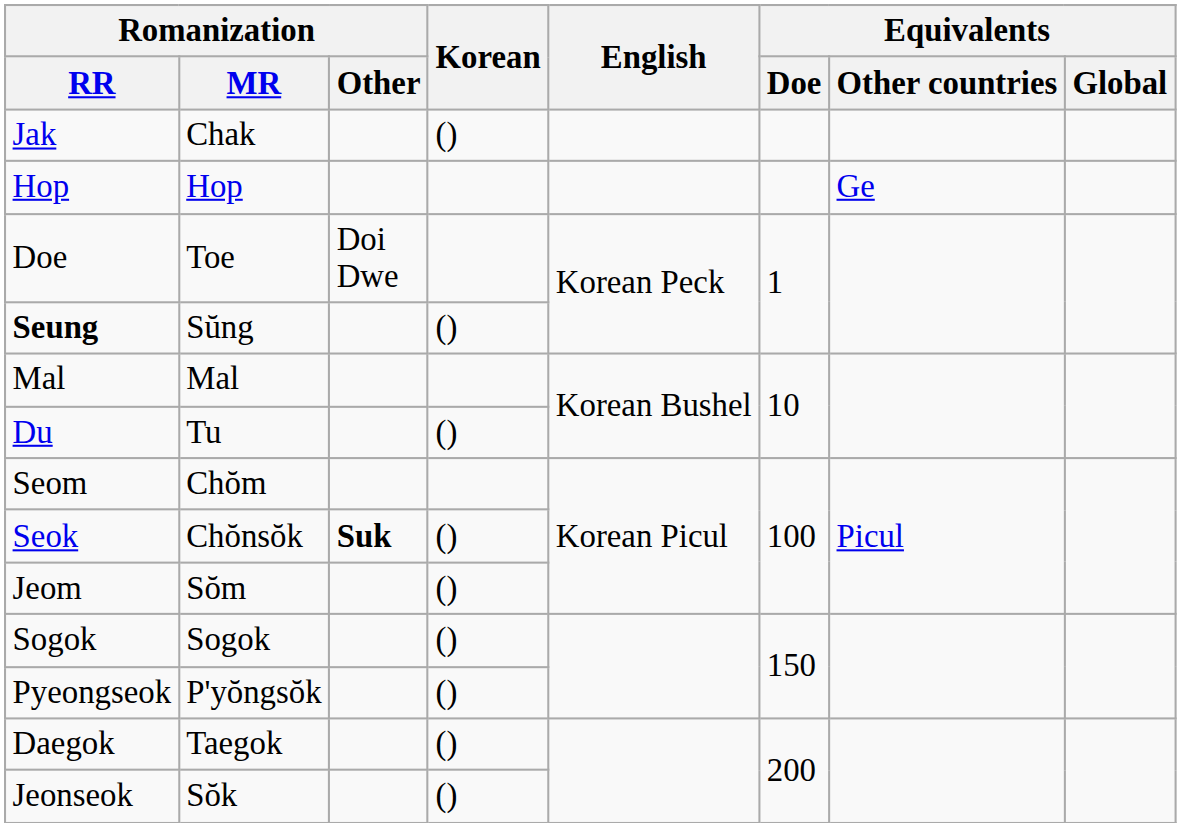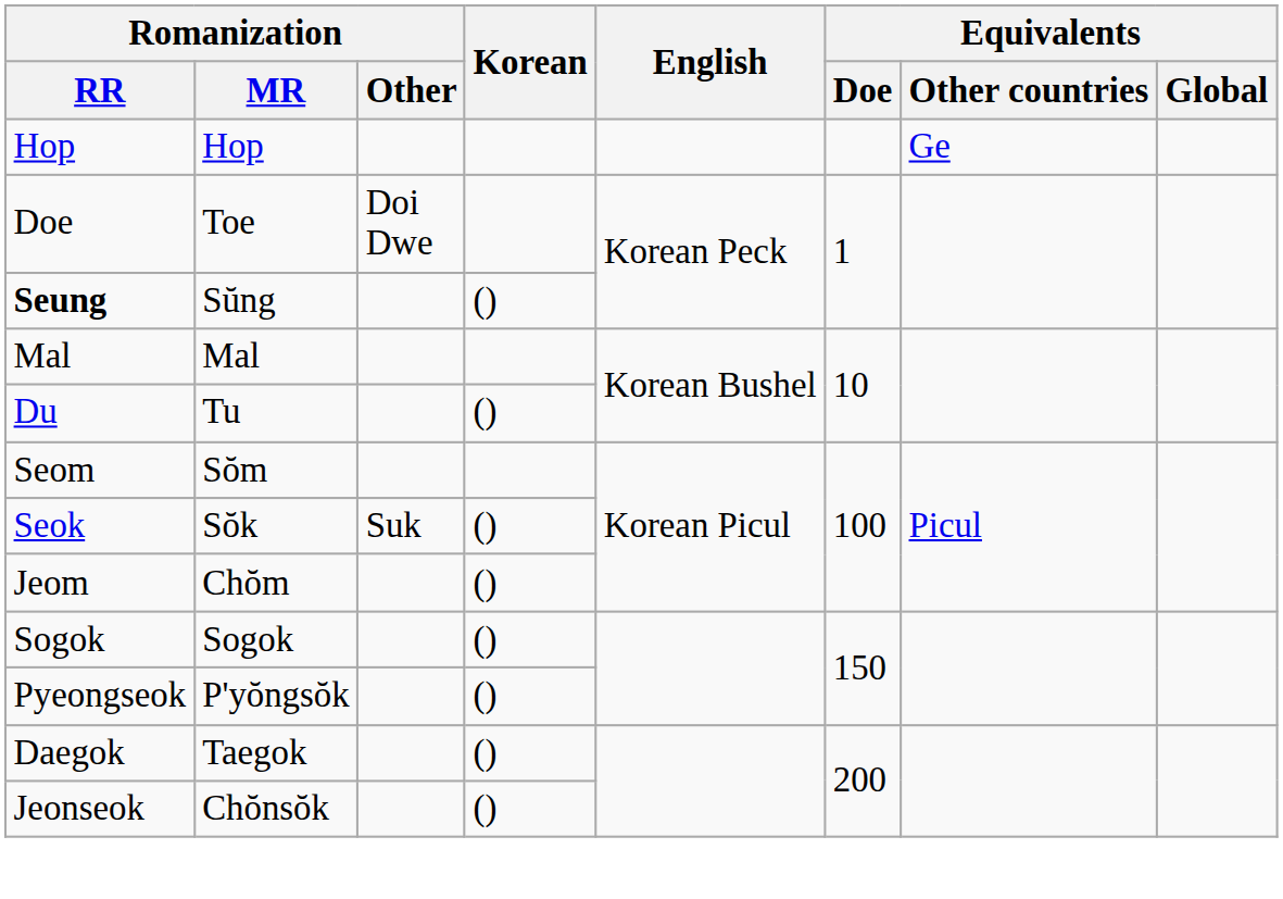- row: Jak | Chak | ()
Seom | Romanization / MR: Chŏm -> Sŏm
Seok | Romanization / MR: Chŏnsŏk -> Sŏk
Seok | Romanization / Other: bold -> normal
Jeom | Romanization / MR: Sŏm -> Chŏm
Jeonseok | Romanization / MR: Sŏk -> Chŏnsŏk
